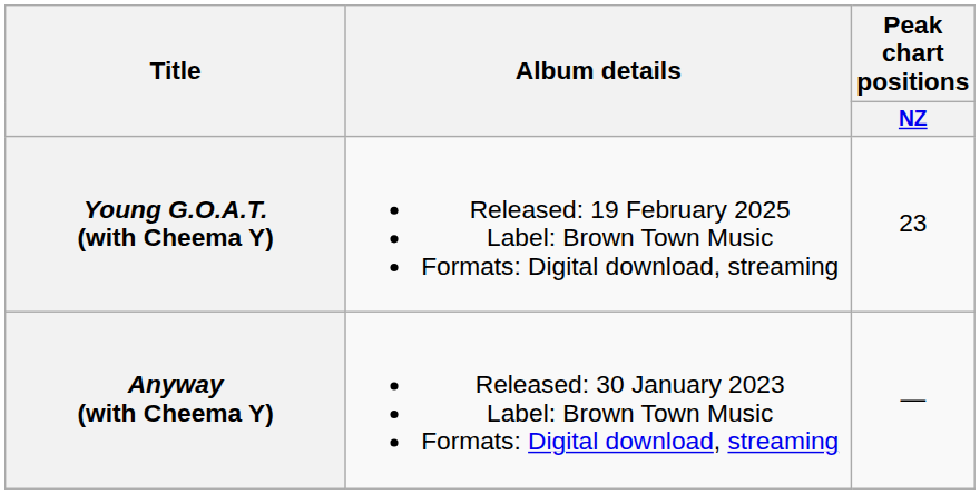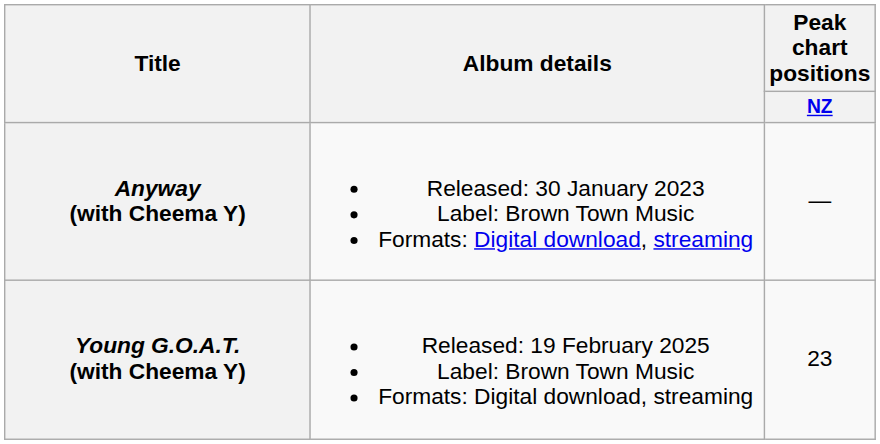rows swapped: Anyway (with Cheema Y) <-> Young G.O.A.T. (with Cheema Y)
